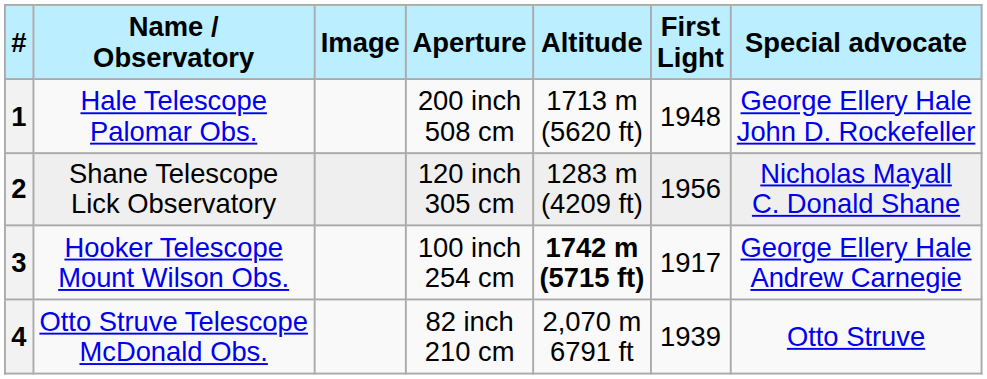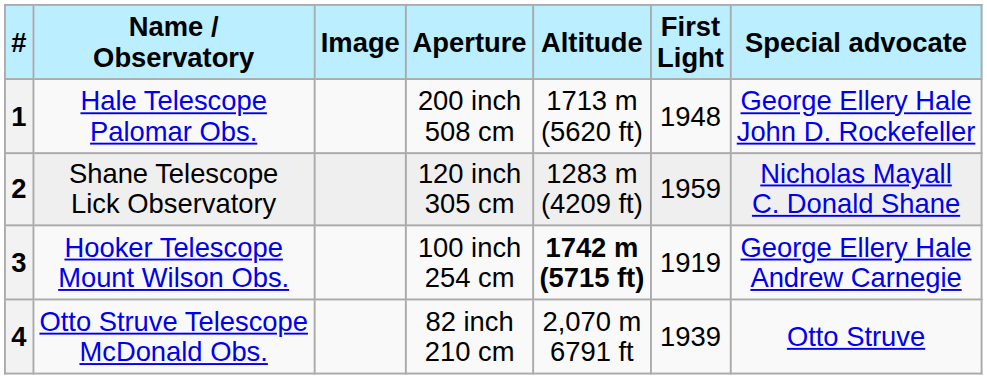2 | First Light: 1956 -> 1959
3 | First Light: 1917 -> 1919
